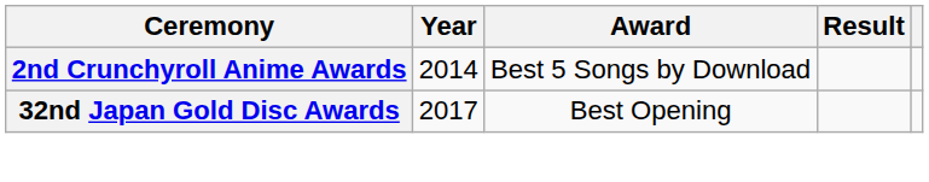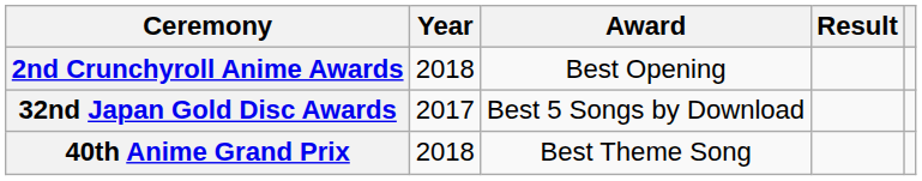2nd Crunchyroll Anime Awards | Year: 2014 -> 2018
2nd Crunchyroll Anime Awards | Award: Best 5 Songs by Download -> Best Opening
32nd Japan Gold Disc Awards | Award: Best Opening -> Best 5 Songs by Download
+ row: 40th Anime Grand Prix | 2018 | Best Theme Song
